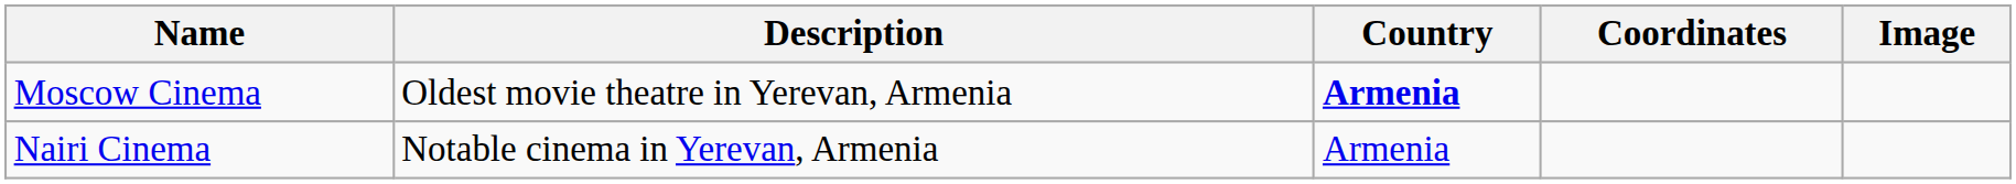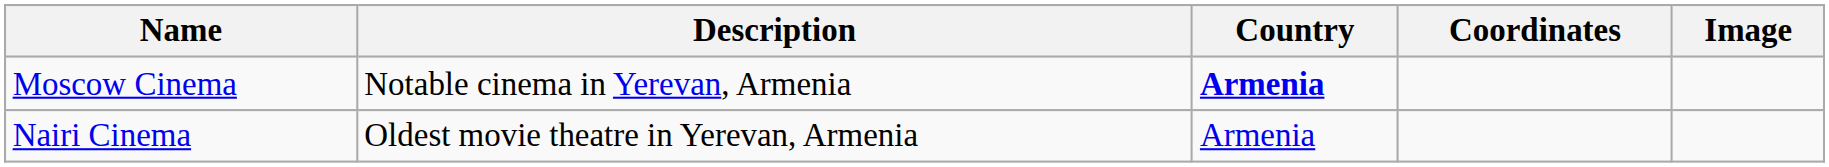Moscow Cinema | Description: Oldest movie theatre in Yerevan, Armenia -> Notable cinema in Yerevan, Armenia
Nairi Cinema | Description: Notable cinema in Yerevan, Armenia -> Oldest movie theatre in Yerevan, Armenia
